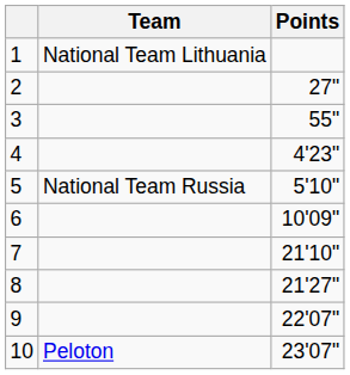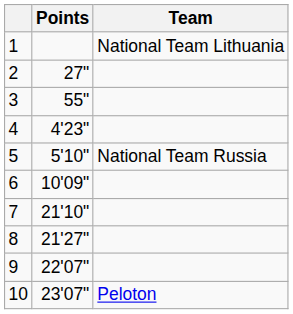columns swapped: Team <-> Points
